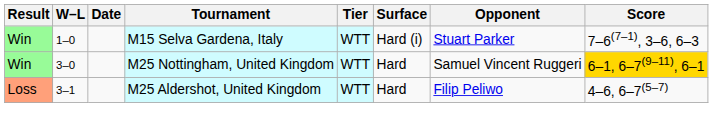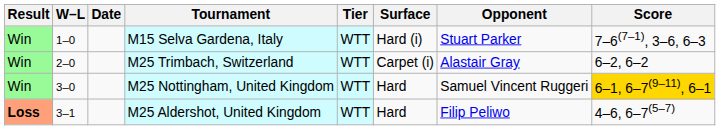+ row: Win | 2–0 | M25 Trimbach, Switzerland | WTT | Carpet (i) | Alastair Gray | 6–2, 6–2
M25 Aldershot, United Kingdom | Result: normal -> bold
